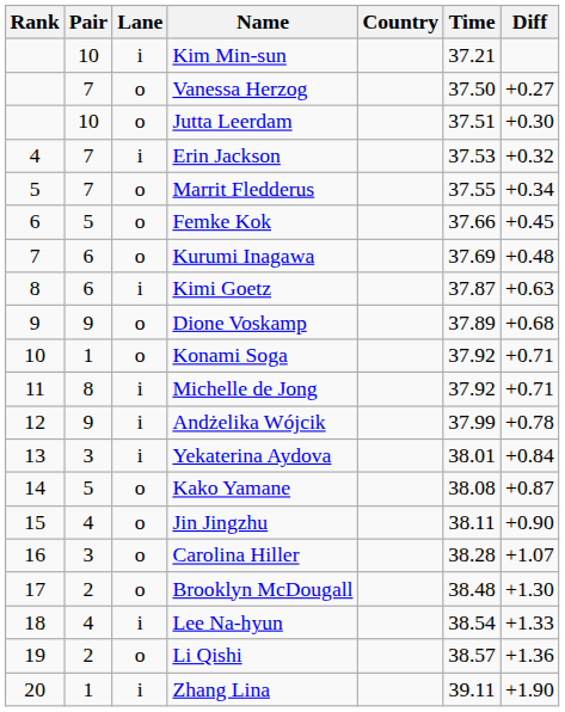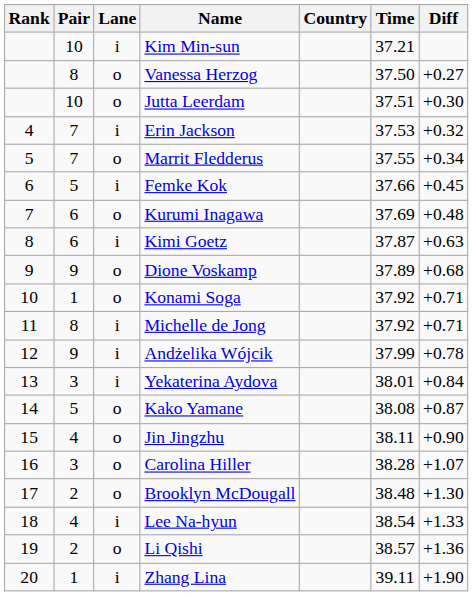Vanessa Herzog | Pair: 7 -> 8
Femke Kok | Lane: o -> i
